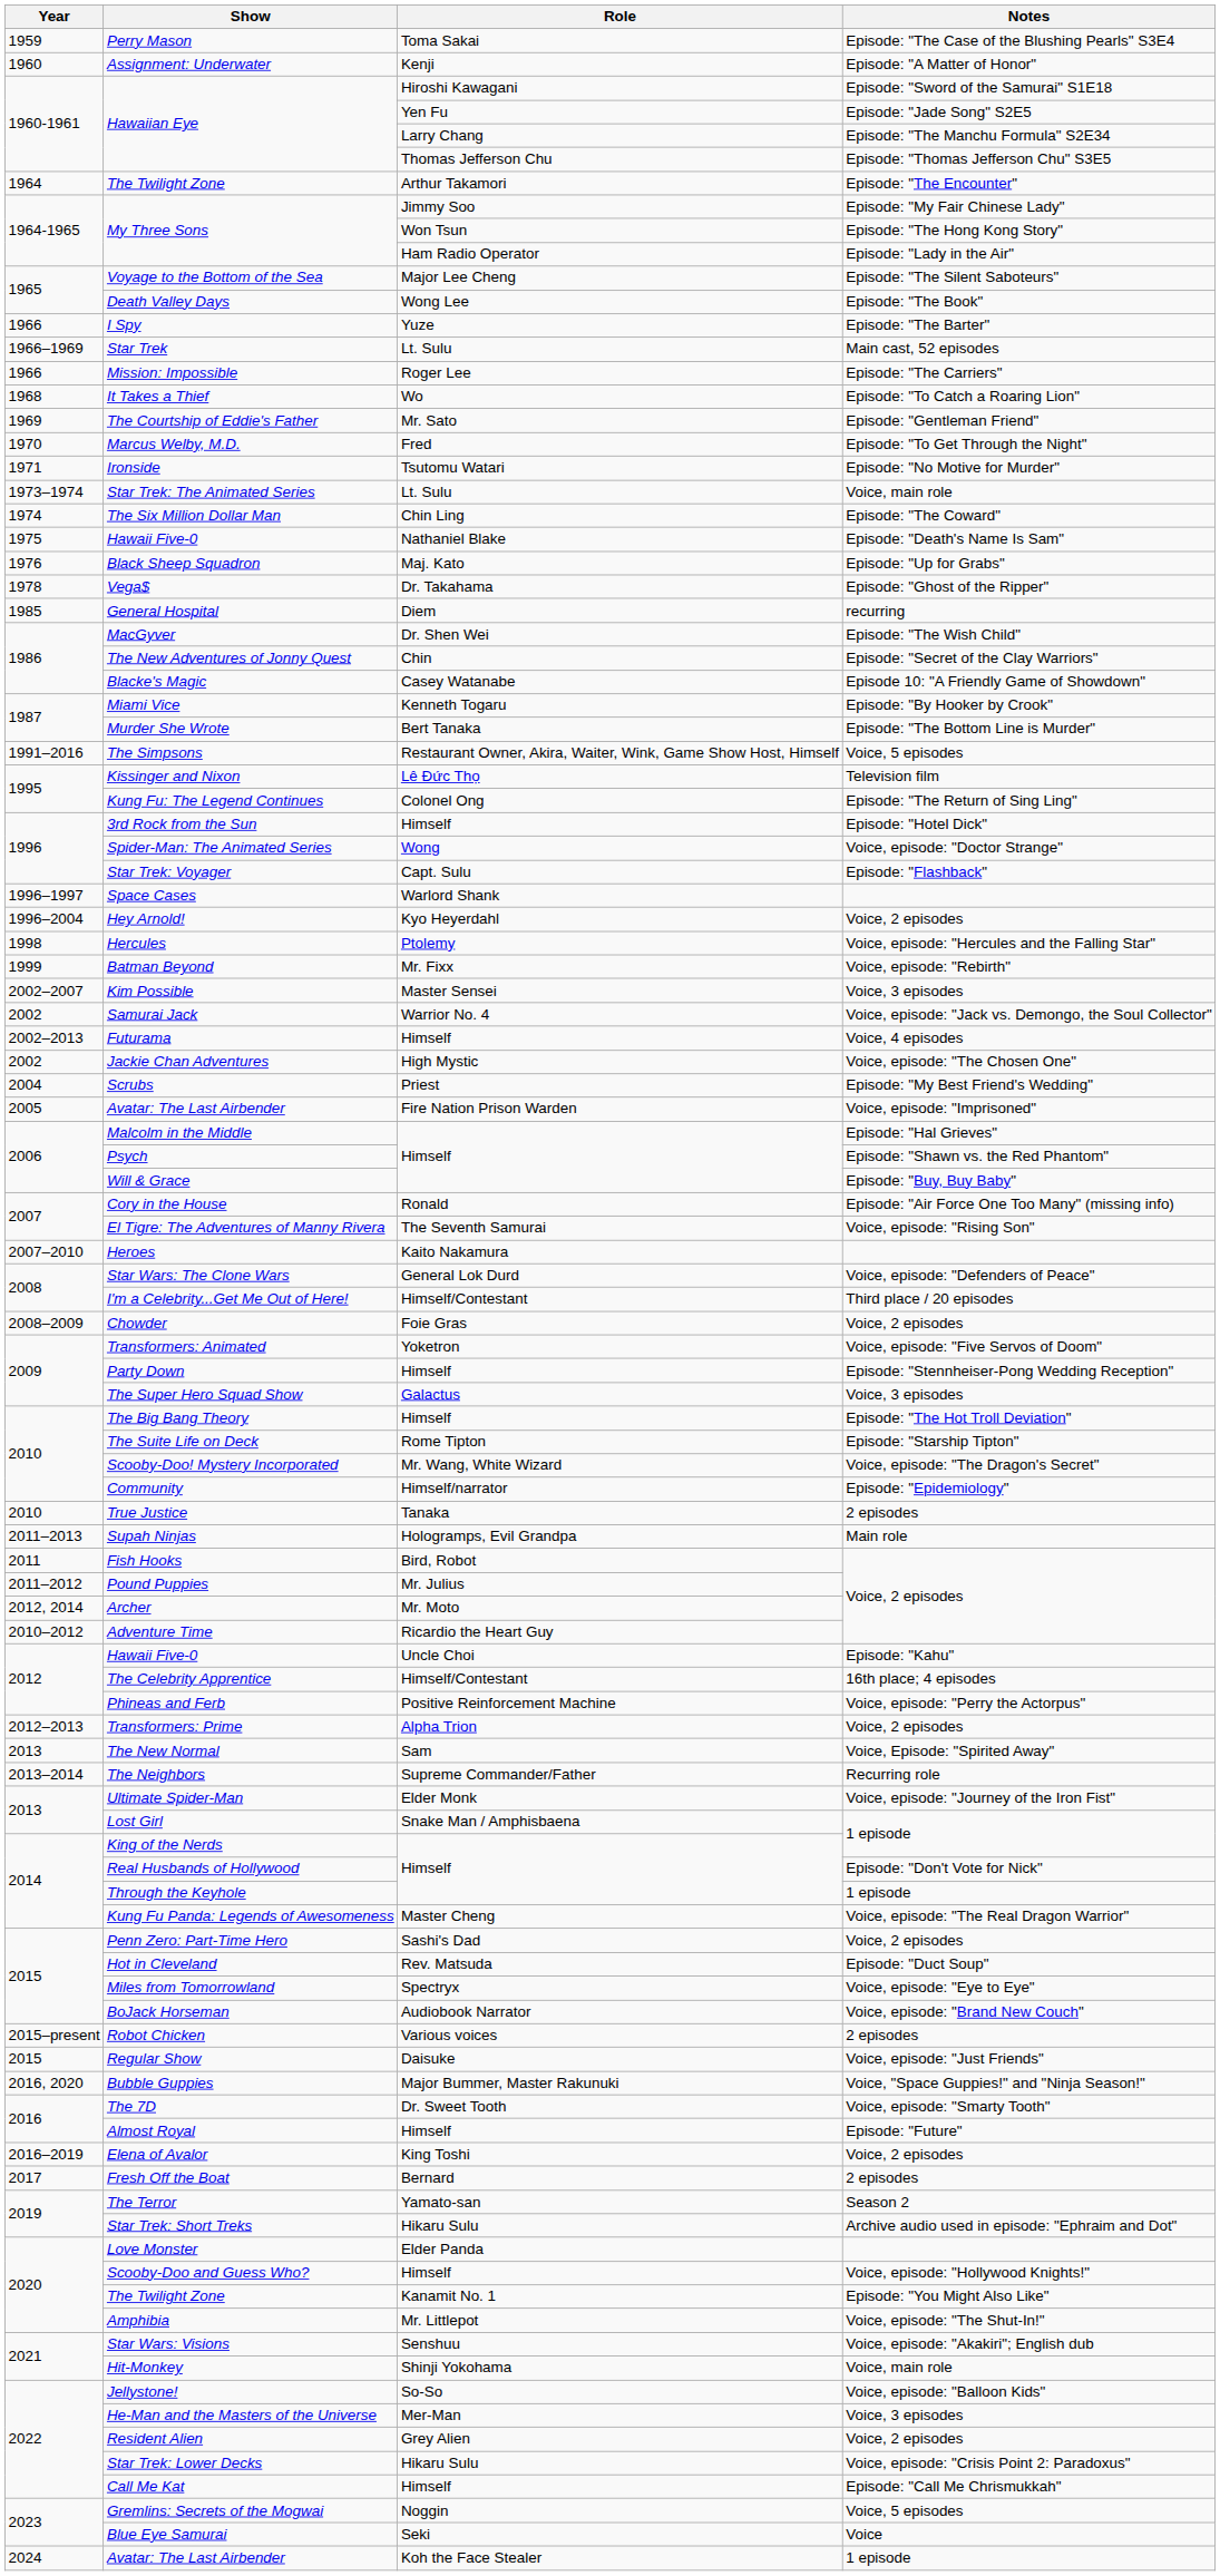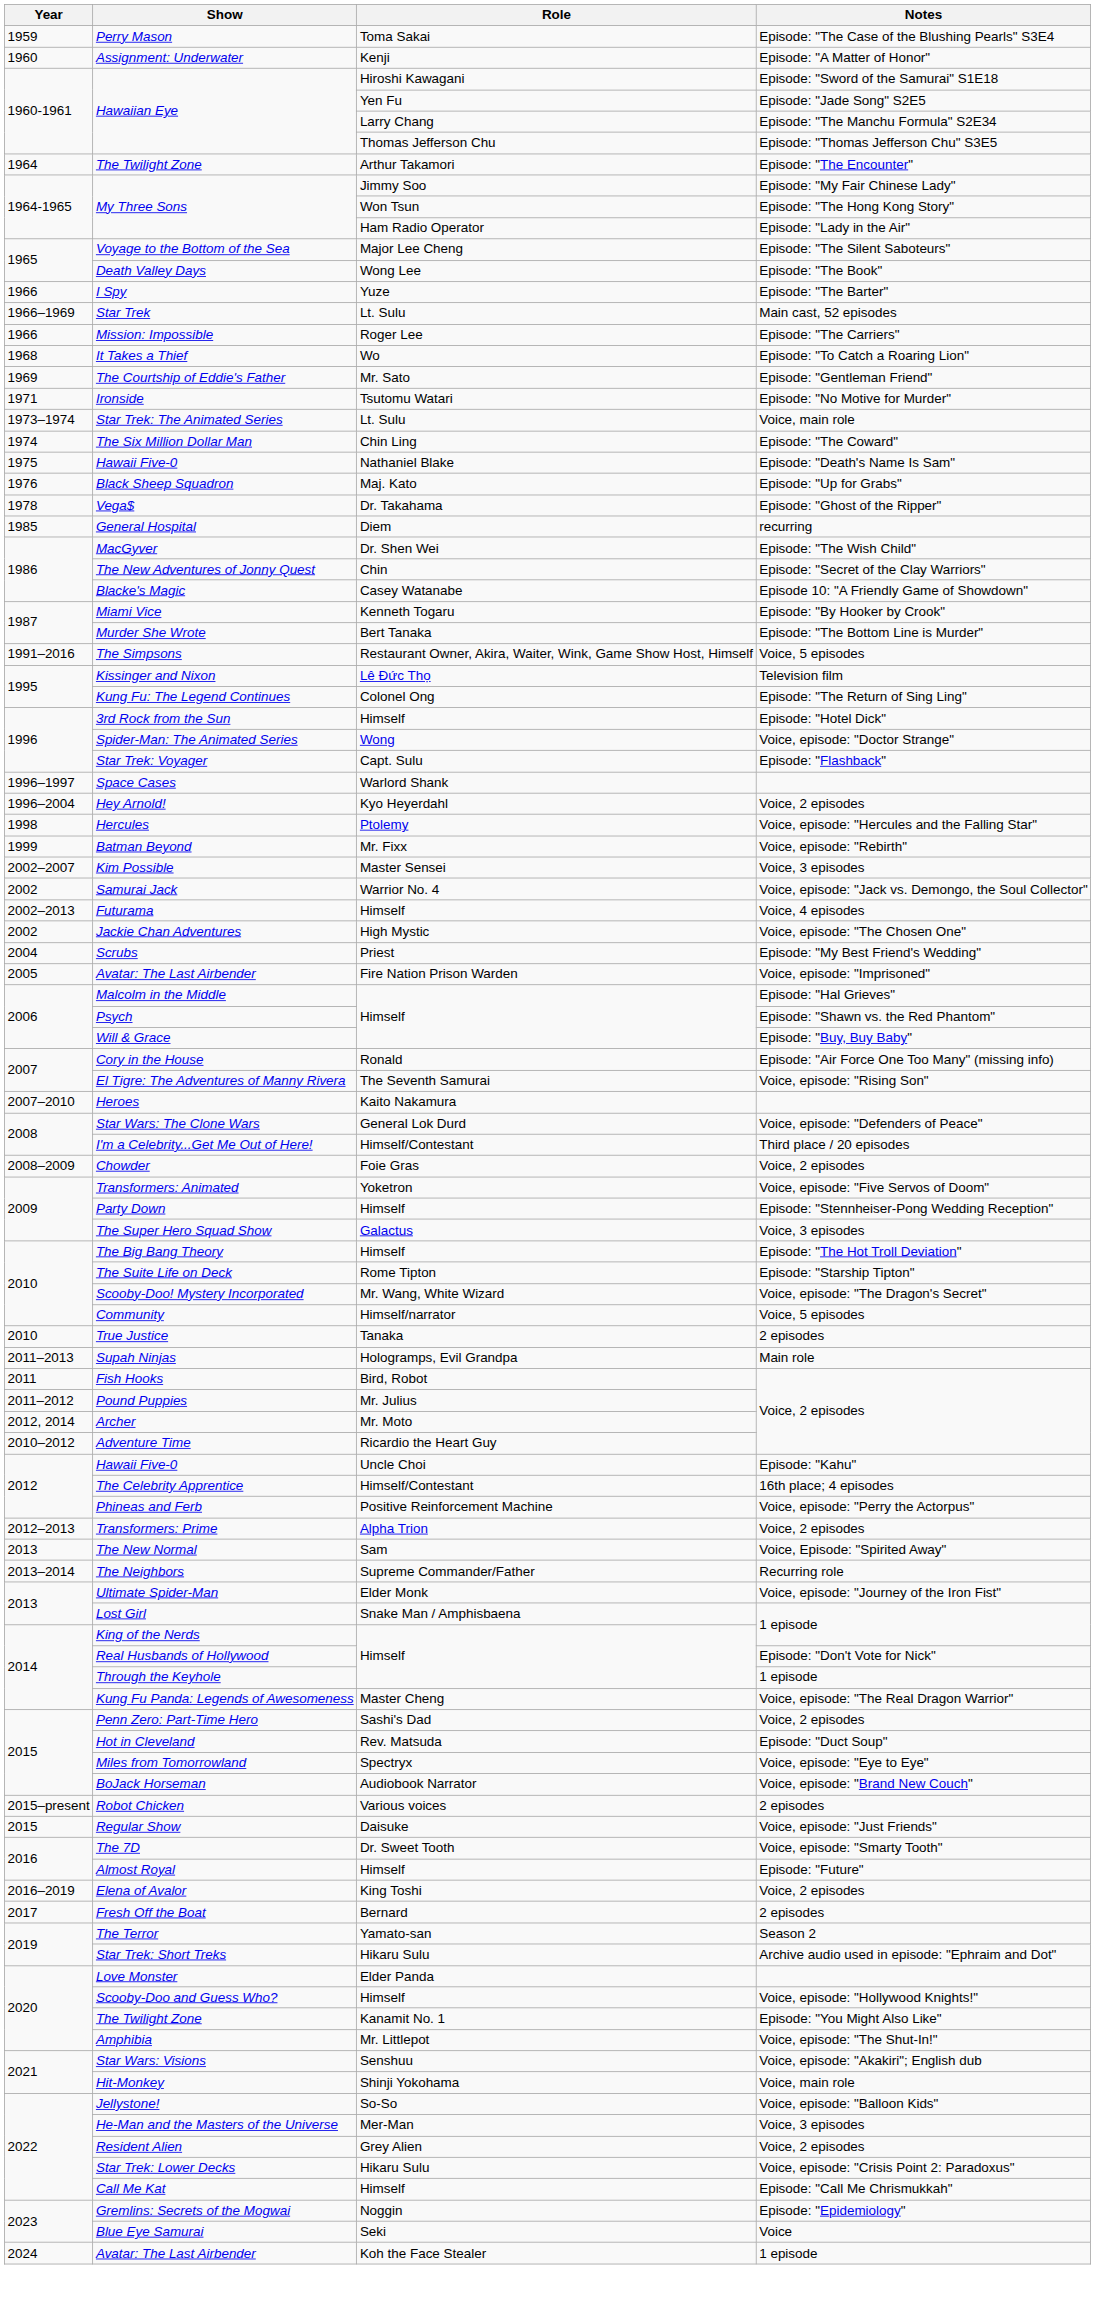- row: 1970 | Marcus Welby, M.D. | Fred | Episode: "To Get Through the Night"
Community | Notes: Episode: "Epidemiology" -> Voice, 5 episodes
- row: 2016, 2020 | Bubble Guppies | Major Bummer, Master Rakunuki | Voice, "Space Guppies!" and "Ninja Season!"
Gremlins: Secrets of the Mogwai | Notes: Voice, 5 episodes -> Episode: "Epidemiology"
